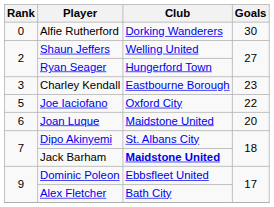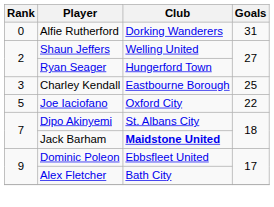Alfie Rutherford | Goals: 30 -> 31
Charley Kendall | Goals: 23 -> 25
- row: 6 | Joan Luque | Maidstone United | 20
